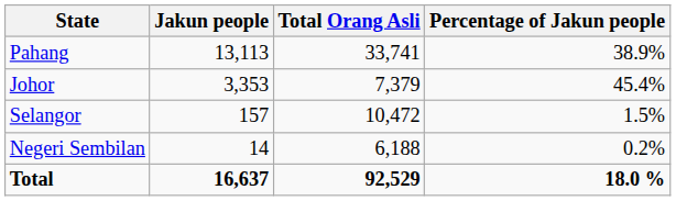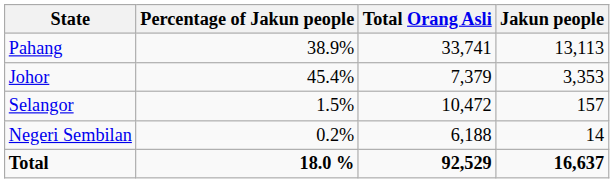columns swapped: Jakun people <-> Percentage of Jakun people
